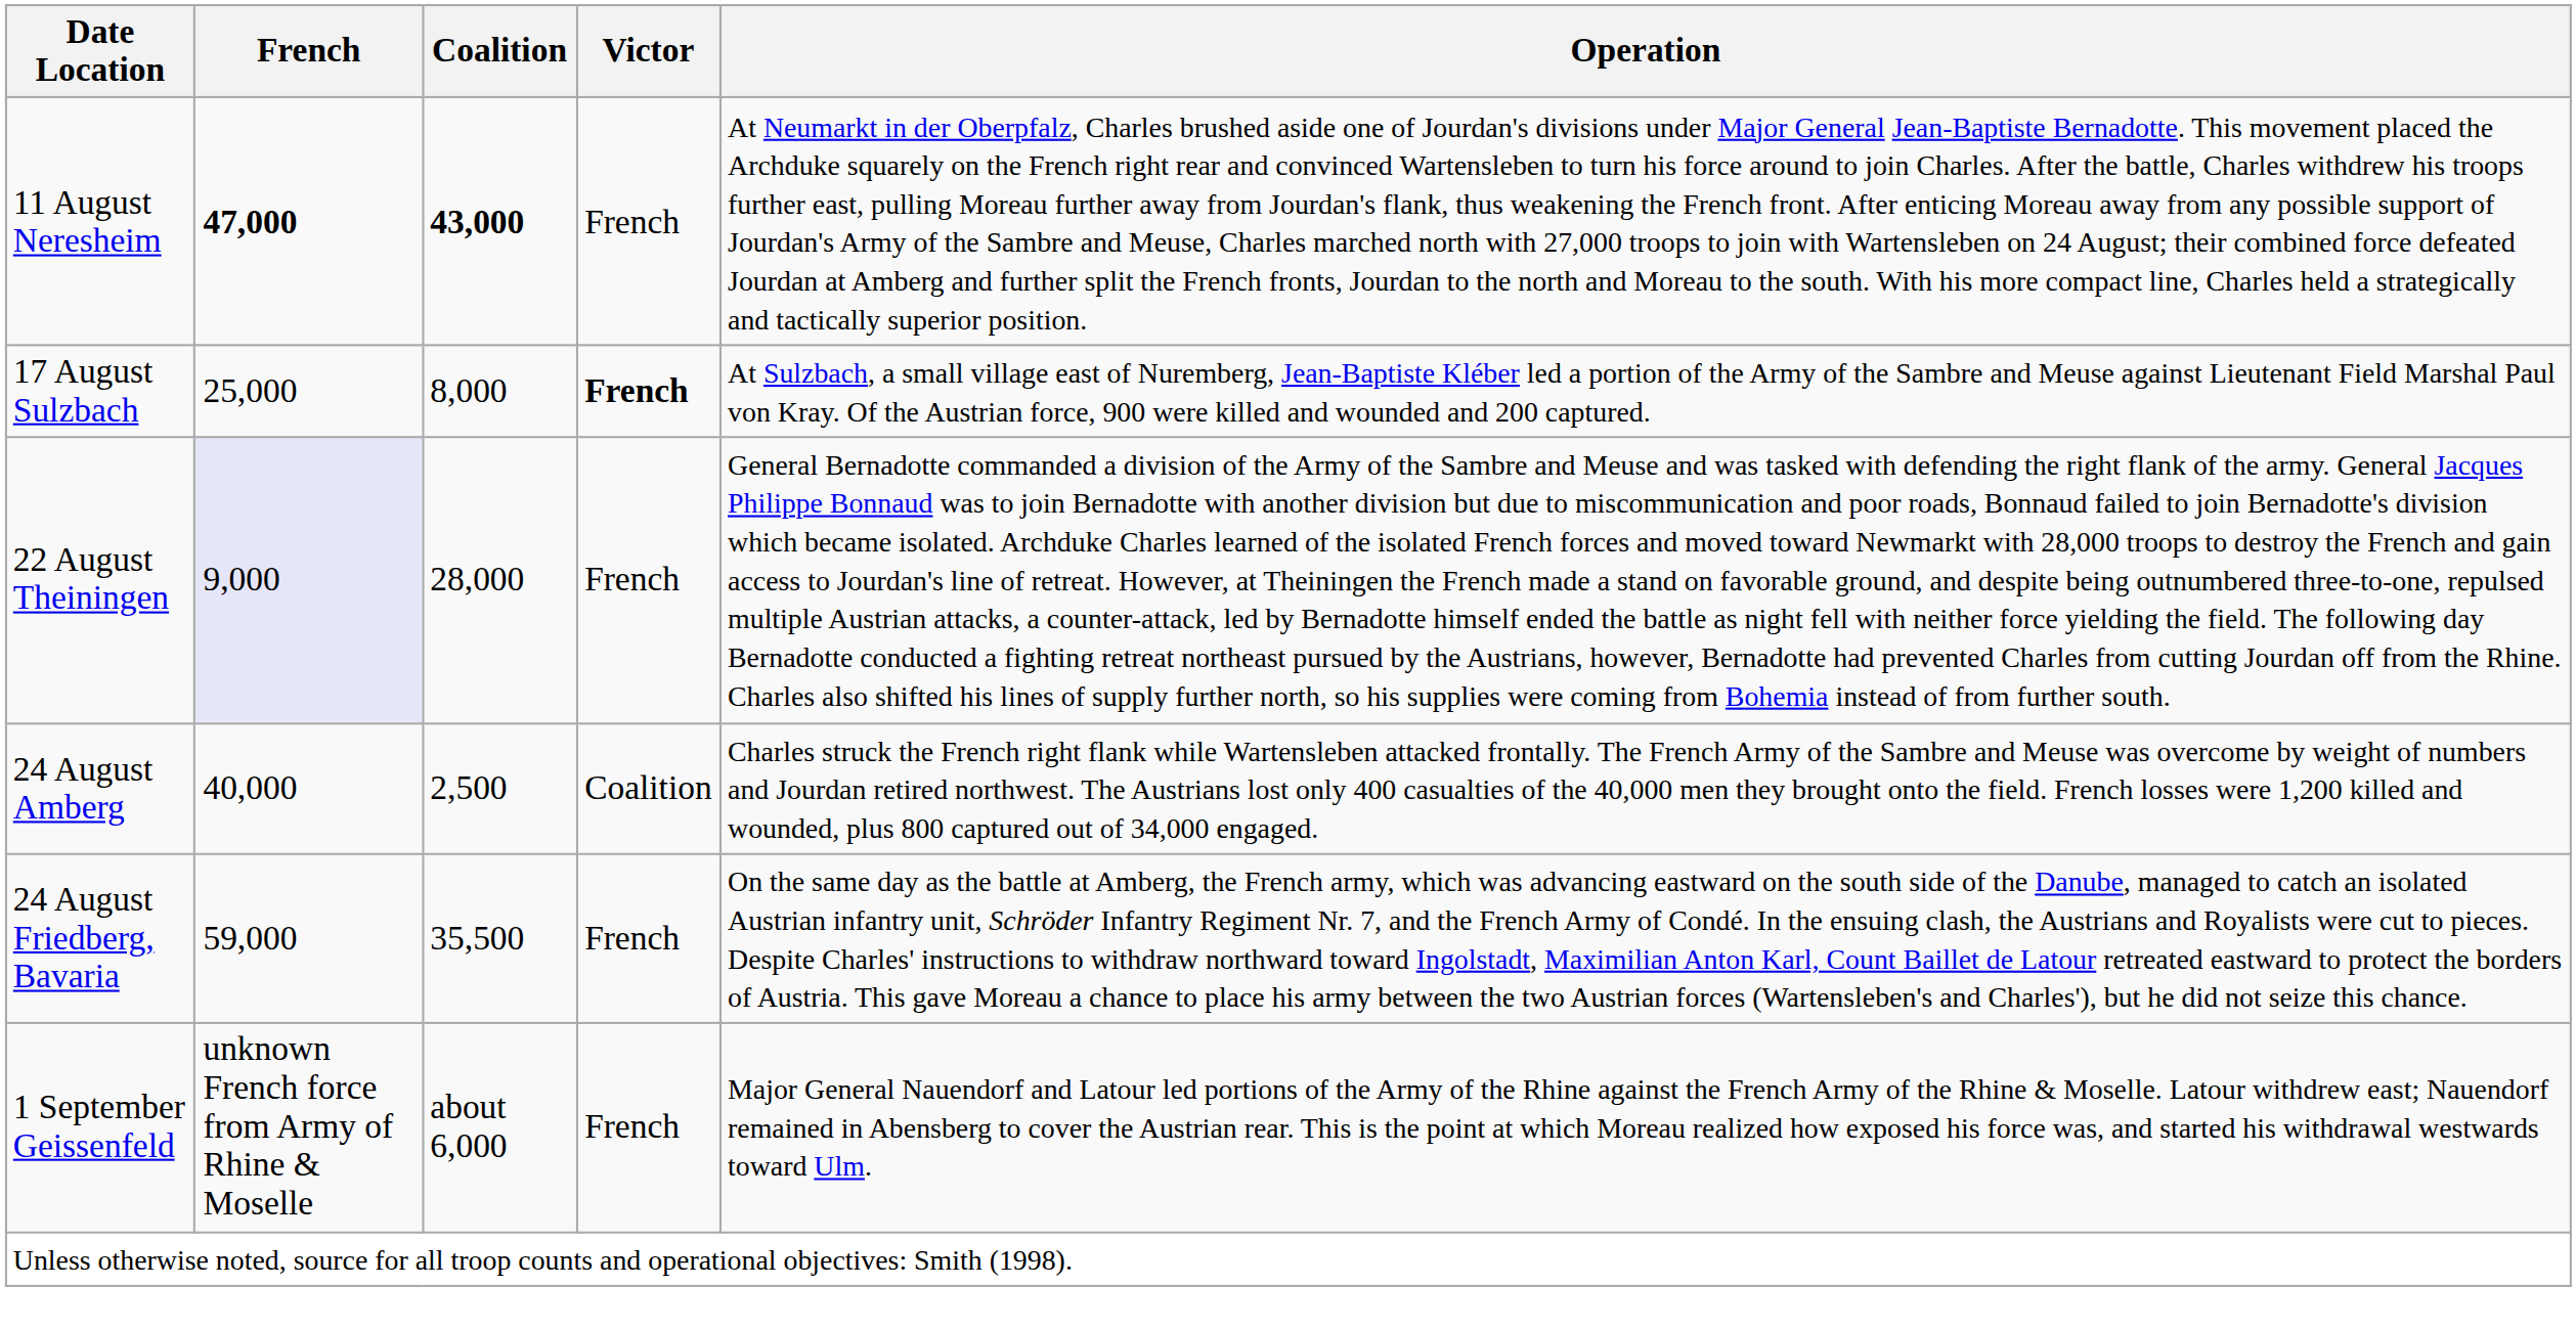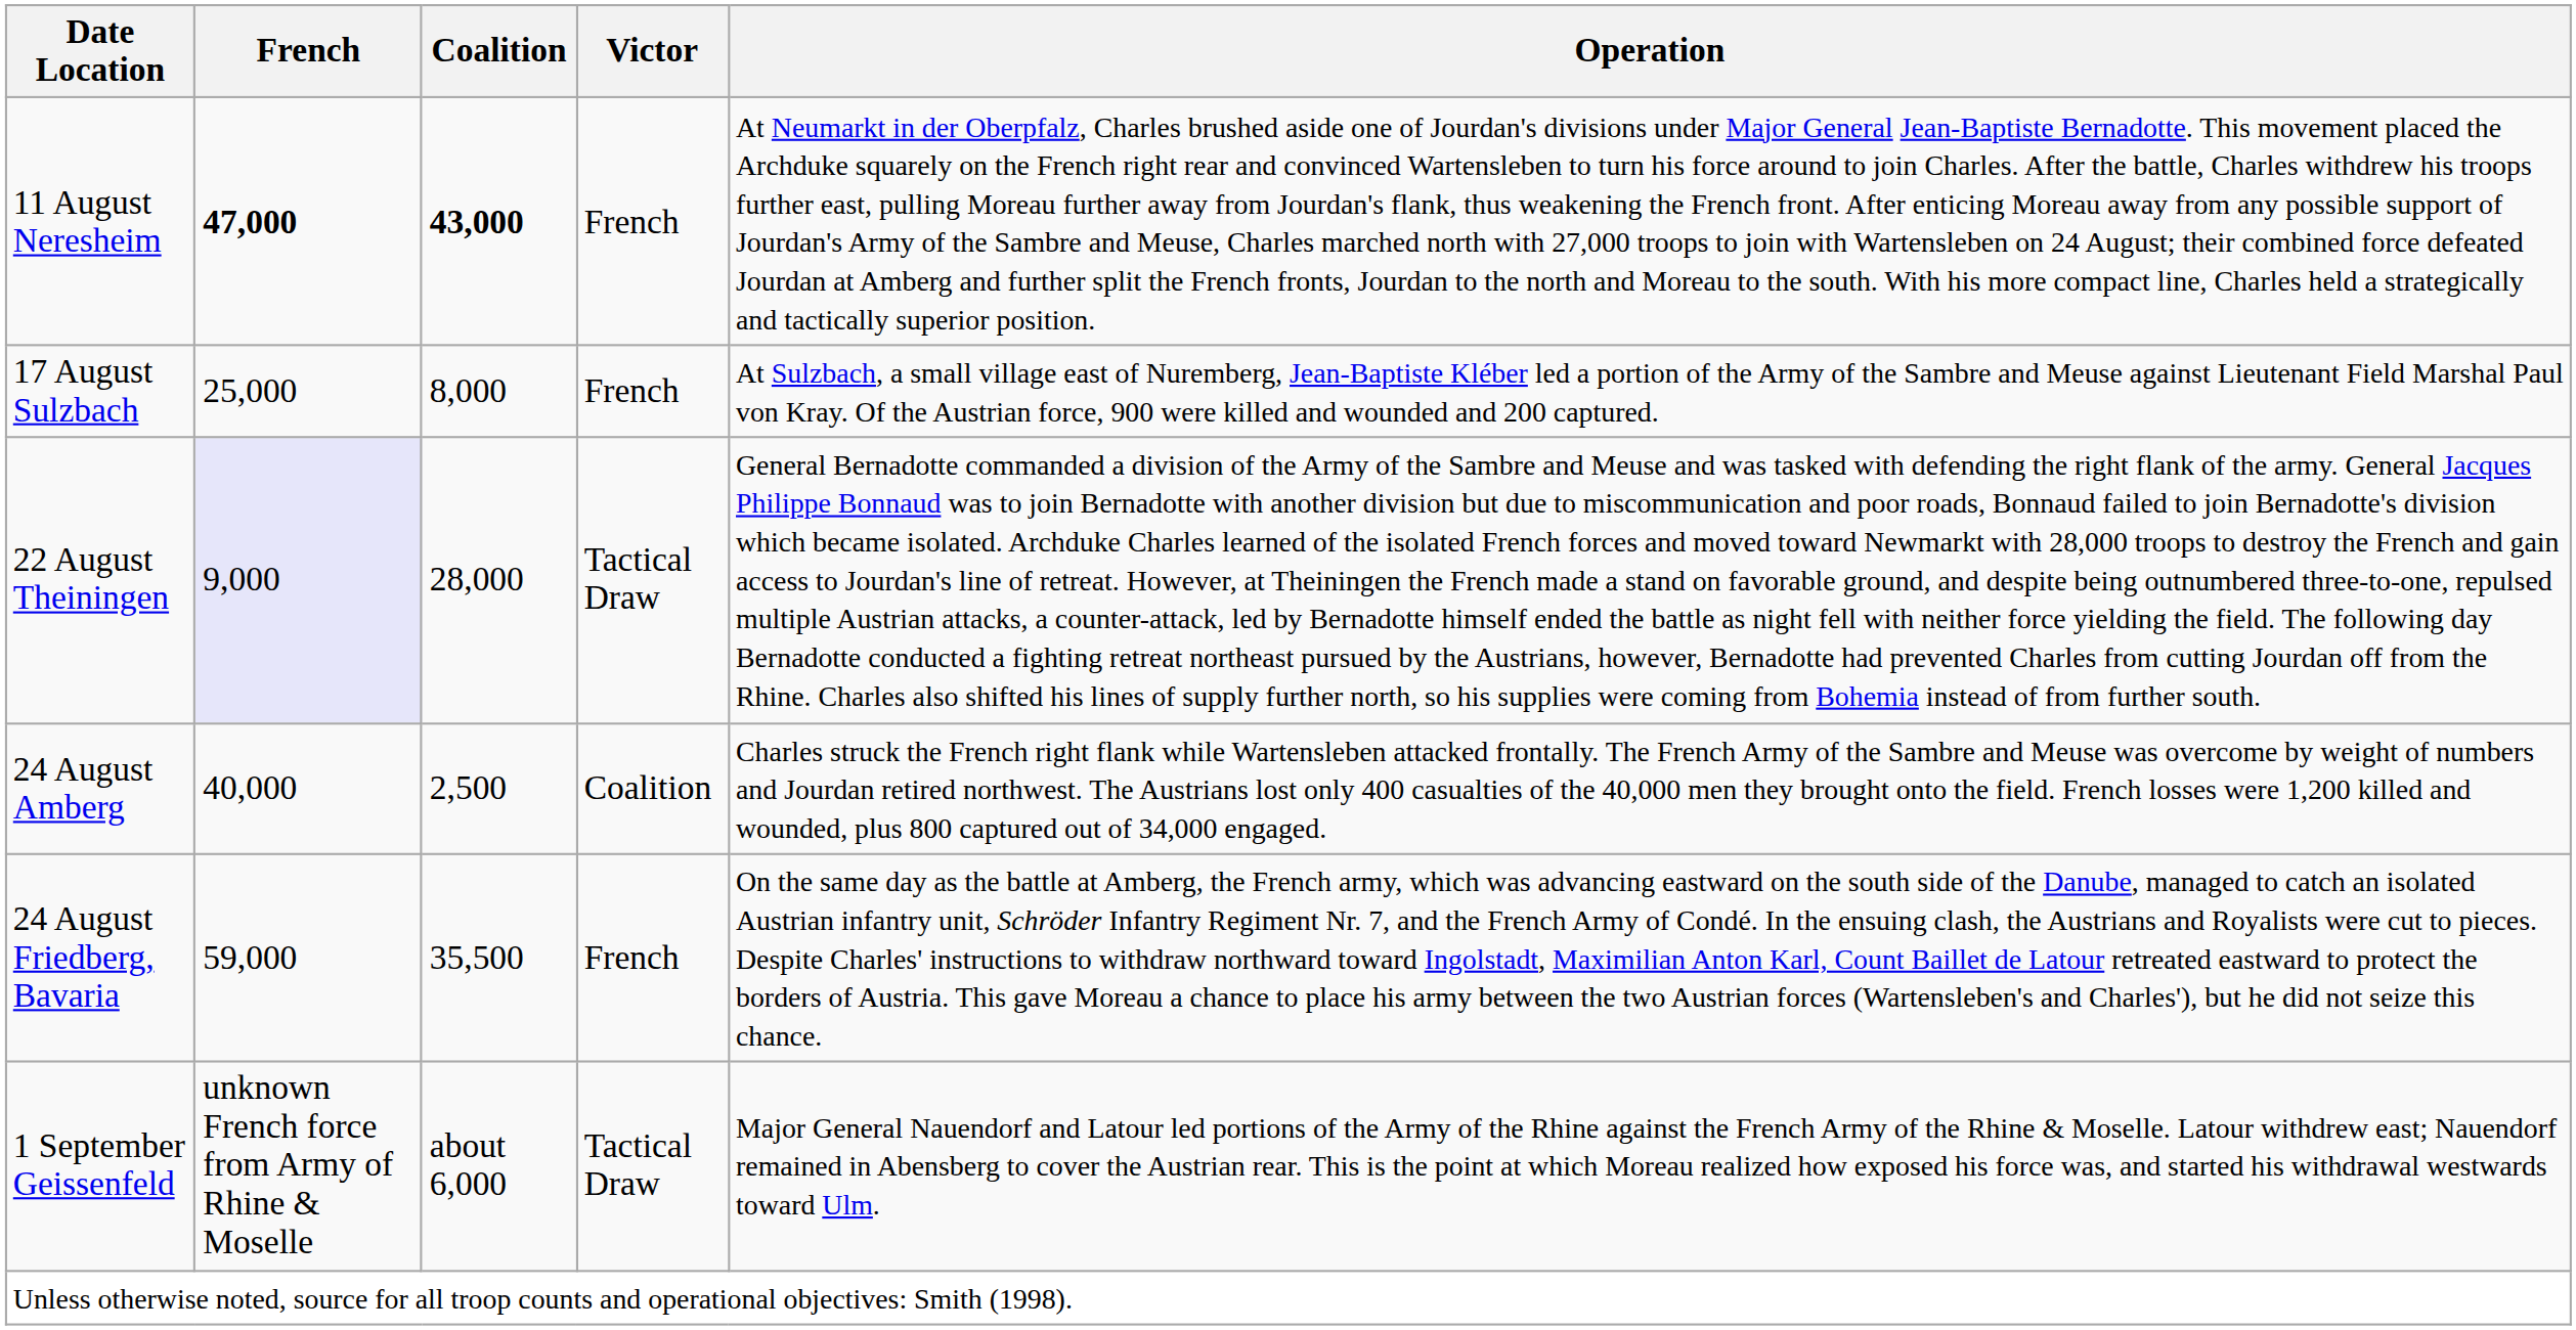17 August Sulzbach | Victor: bold -> normal
22 August Theiningen | Victor: French -> Tactical Draw
1 September Geissenfeld | Victor: French -> Tactical Draw
